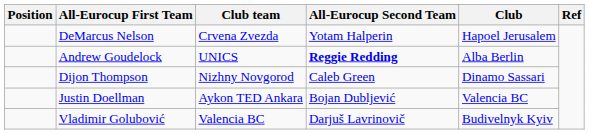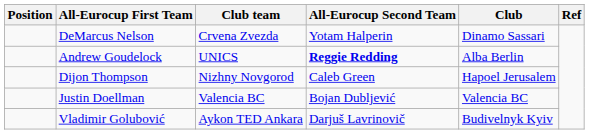DeMarcus Nelson | Club: Hapoel Jerusalem -> Dinamo Sassari
Dijon Thompson | Club: Dinamo Sassari -> Hapoel Jerusalem
Justin Doellman | Club team: Aykon TED Ankara -> Valencia BC
Vladimir Golubović | Club team: Valencia BC -> Aykon TED Ankara
